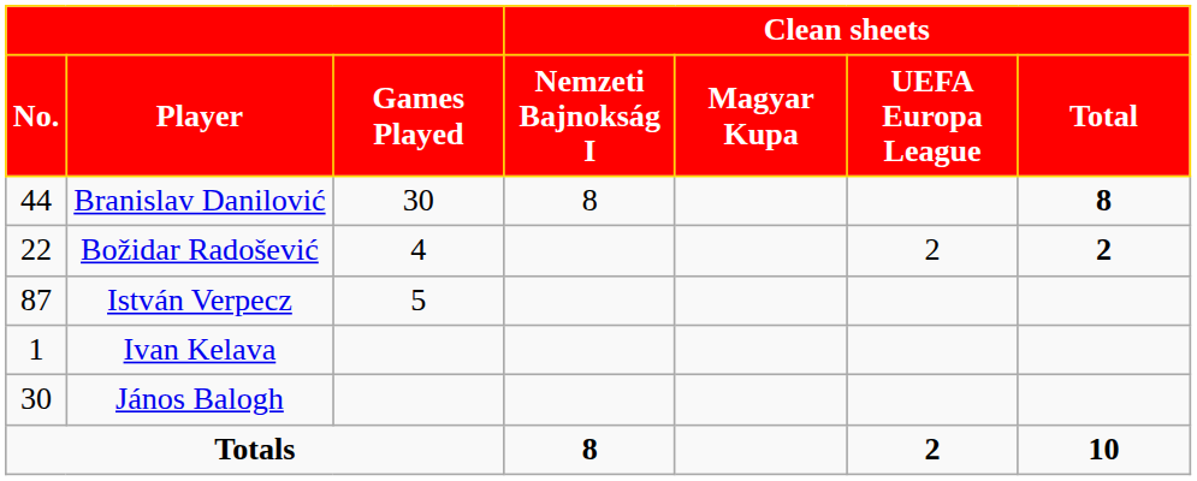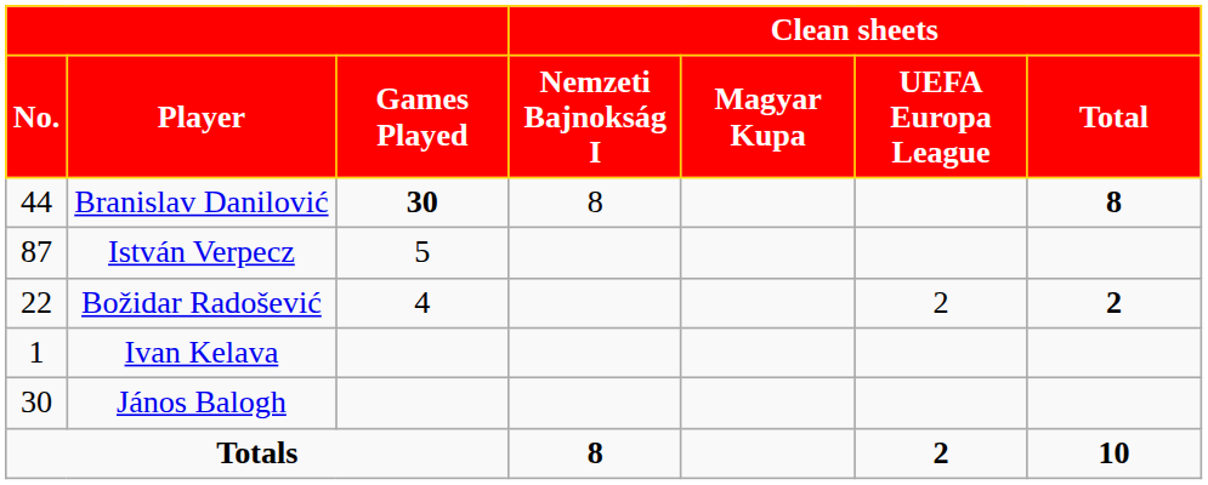Branislav Danilović | Games Played: normal -> bold
rows swapped: Božidar Radošević <-> István Verpecz
